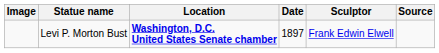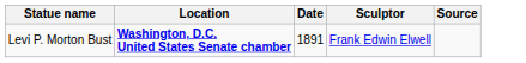- column: Image
Levi P. Morton Bust | Date: 1897 -> 1891
